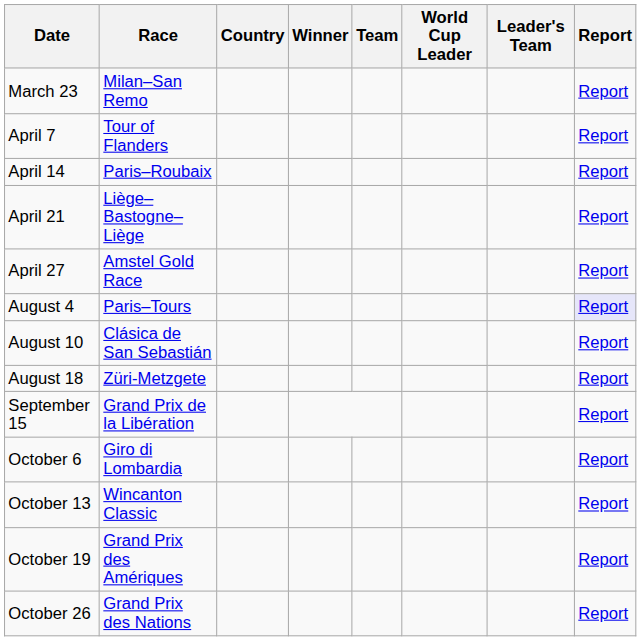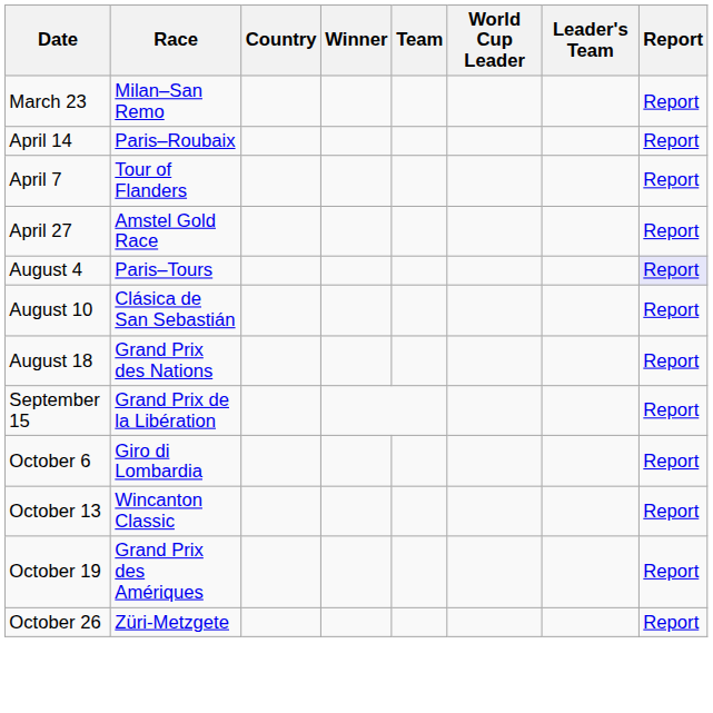rows swapped: April 7 <-> April 14
- row: April 21 | Liège–Bastogne–Liège | Report
August 18 | Race: Züri-Metzgete -> Grand Prix des Nations
October 26 | Race: Grand Prix des Nations -> Züri-Metzgete
